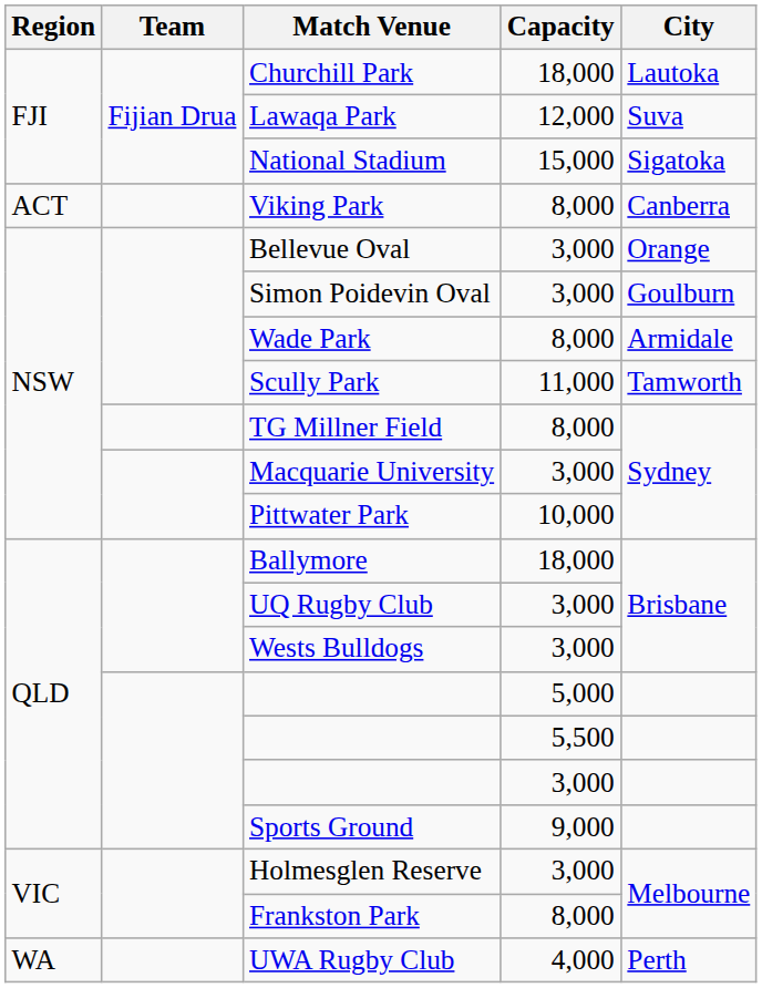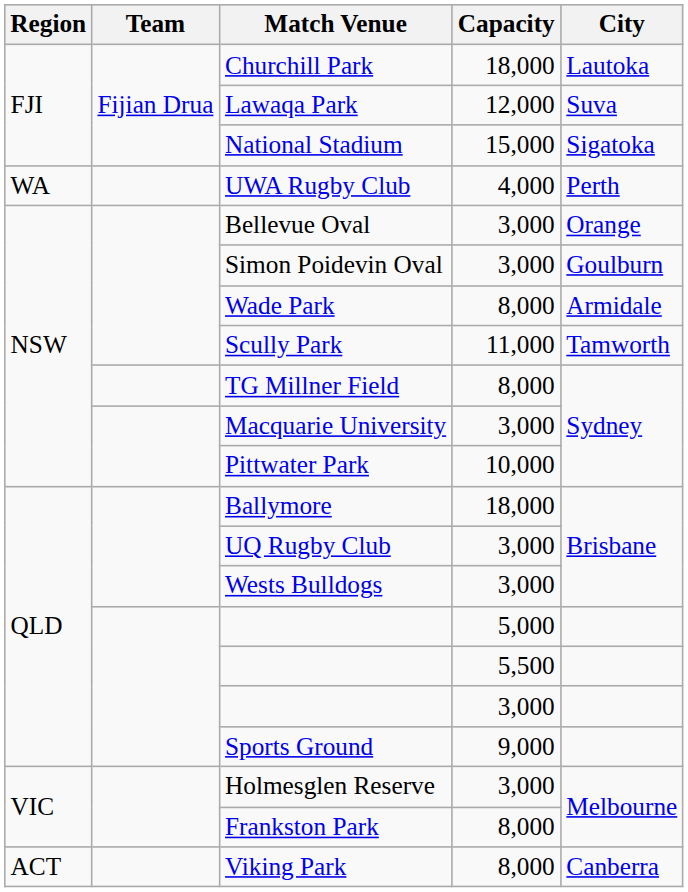rows swapped: Viking Park <-> UWA Rugby Club
